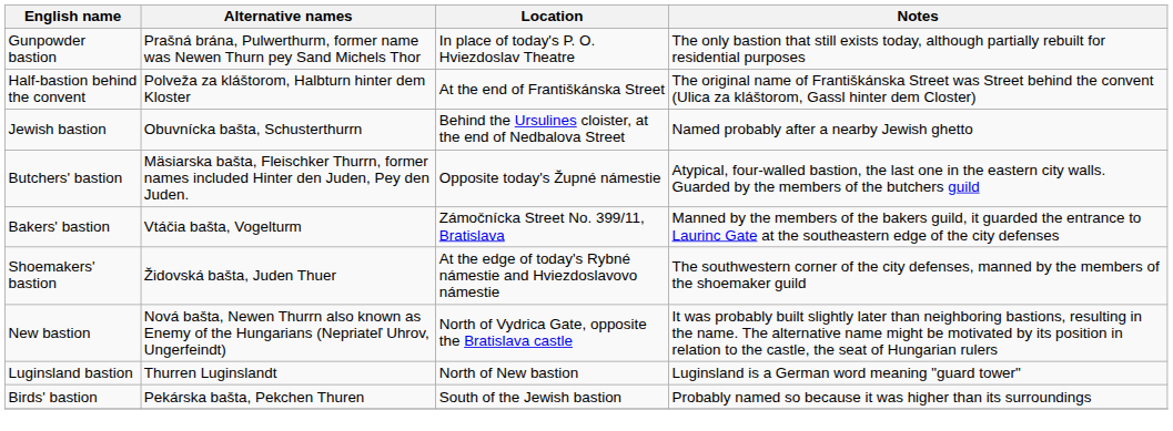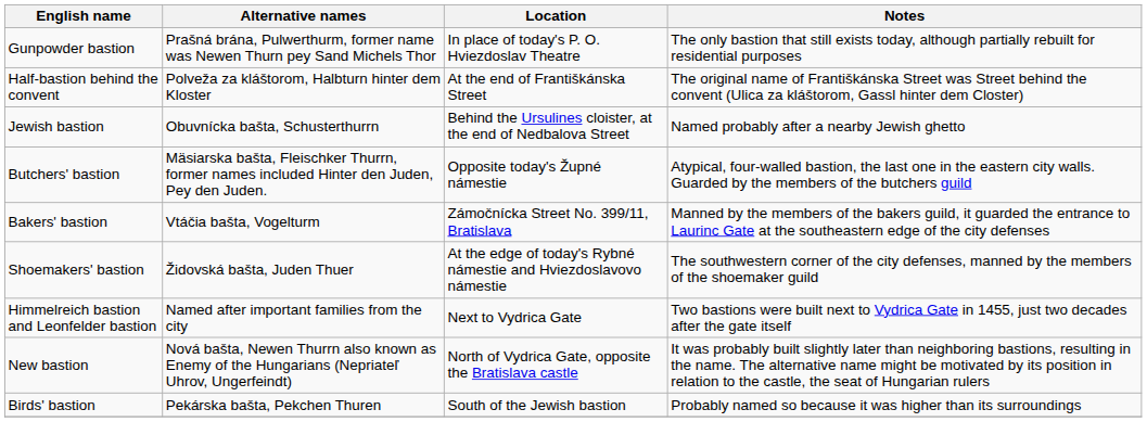+ row: Himmelreich bastion and Leonfelder bastion | Named after important families from the city | Next to Vydrica Gate | Two bastions were built next to Vydrica Gate in 1455, just two decades after the gate itself
- row: Luginsland bastion | Thurren Luginslandt | North of New bastion | Luginsland is a German word meaning "guard tower"
